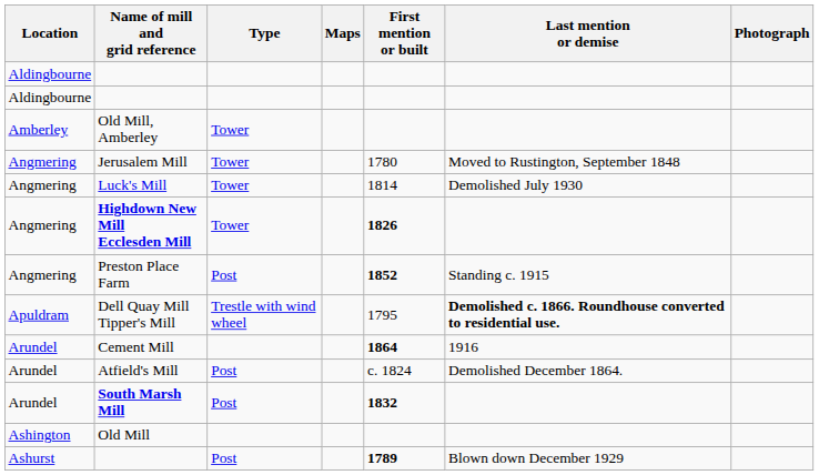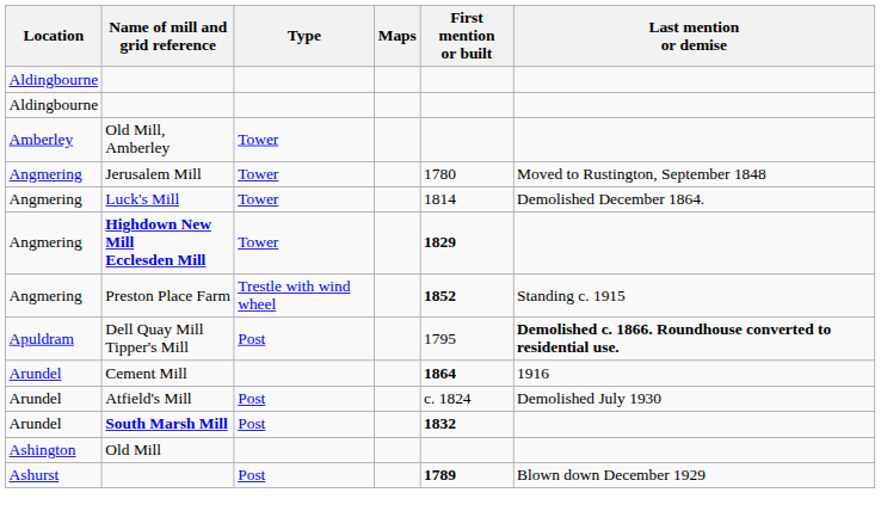- column: Photograph
Luck's Mill | Last mention or demise: Demolished July 1930 -> Demolished December 1864.
Highdown New Mill Ecclesden Mill | First mention or built: 1826 -> 1829
Preston Place Farm | Type: Post -> Trestle with wind wheel
Dell Quay Mill Tipper's Mill | Type: Trestle with wind wheel -> Post
Atfield's Mill | Last mention or demise: Demolished December 1864. -> Demolished July 1930
